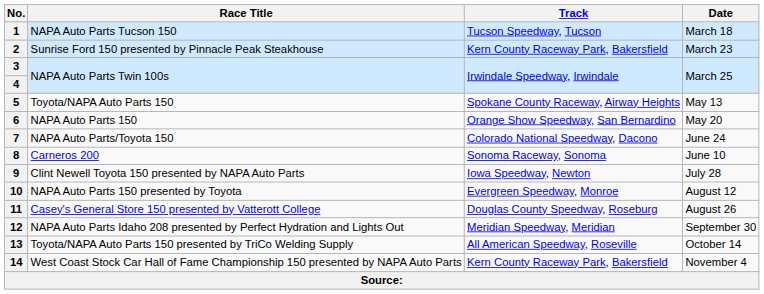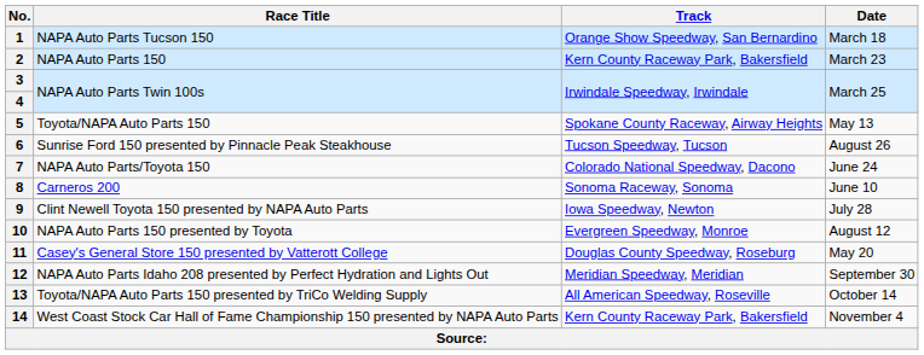1 | Track: Tucson Speedway, Tucson -> Orange Show Speedway, San Bernardino
2 | Race Title: Sunrise Ford 150 presented by Pinnacle Peak Steakhouse -> NAPA Auto Parts 150
6 | Race Title: NAPA Auto Parts 150 -> Sunrise Ford 150 presented by Pinnacle Peak Steakhouse
6 | Track: Orange Show Speedway, San Bernardino -> Tucson Speedway, Tucson
6 | Date: May 20 -> August 26
11 | Date: August 26 -> May 20
